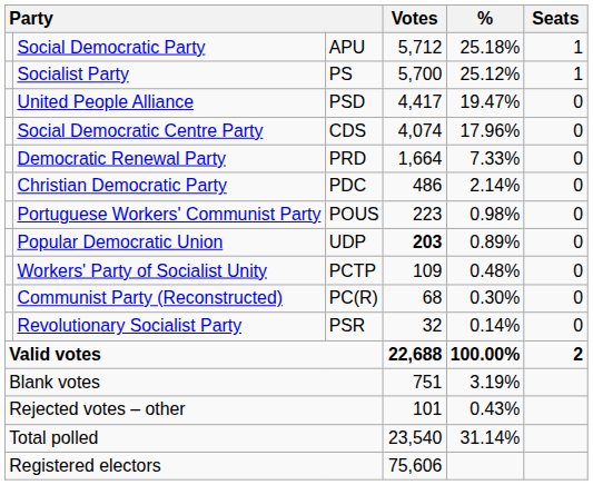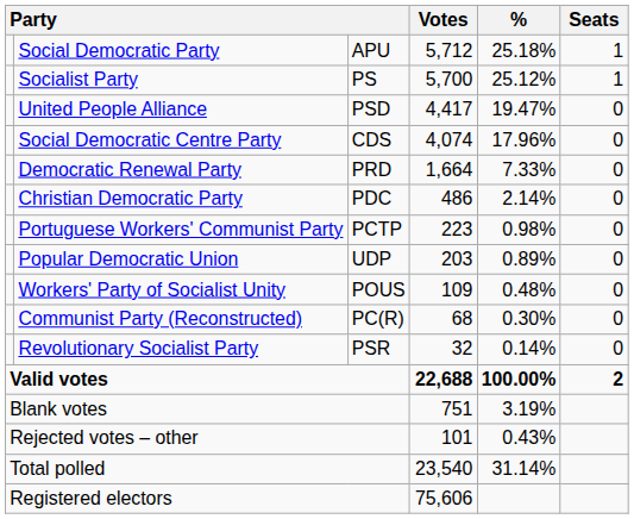Portuguese Workers' Communist Party | column 3: POUS -> PCTP
Popular Democratic Union | Votes: bold -> normal
Workers' Party of Socialist Unity | column 3: PCTP -> POUS
